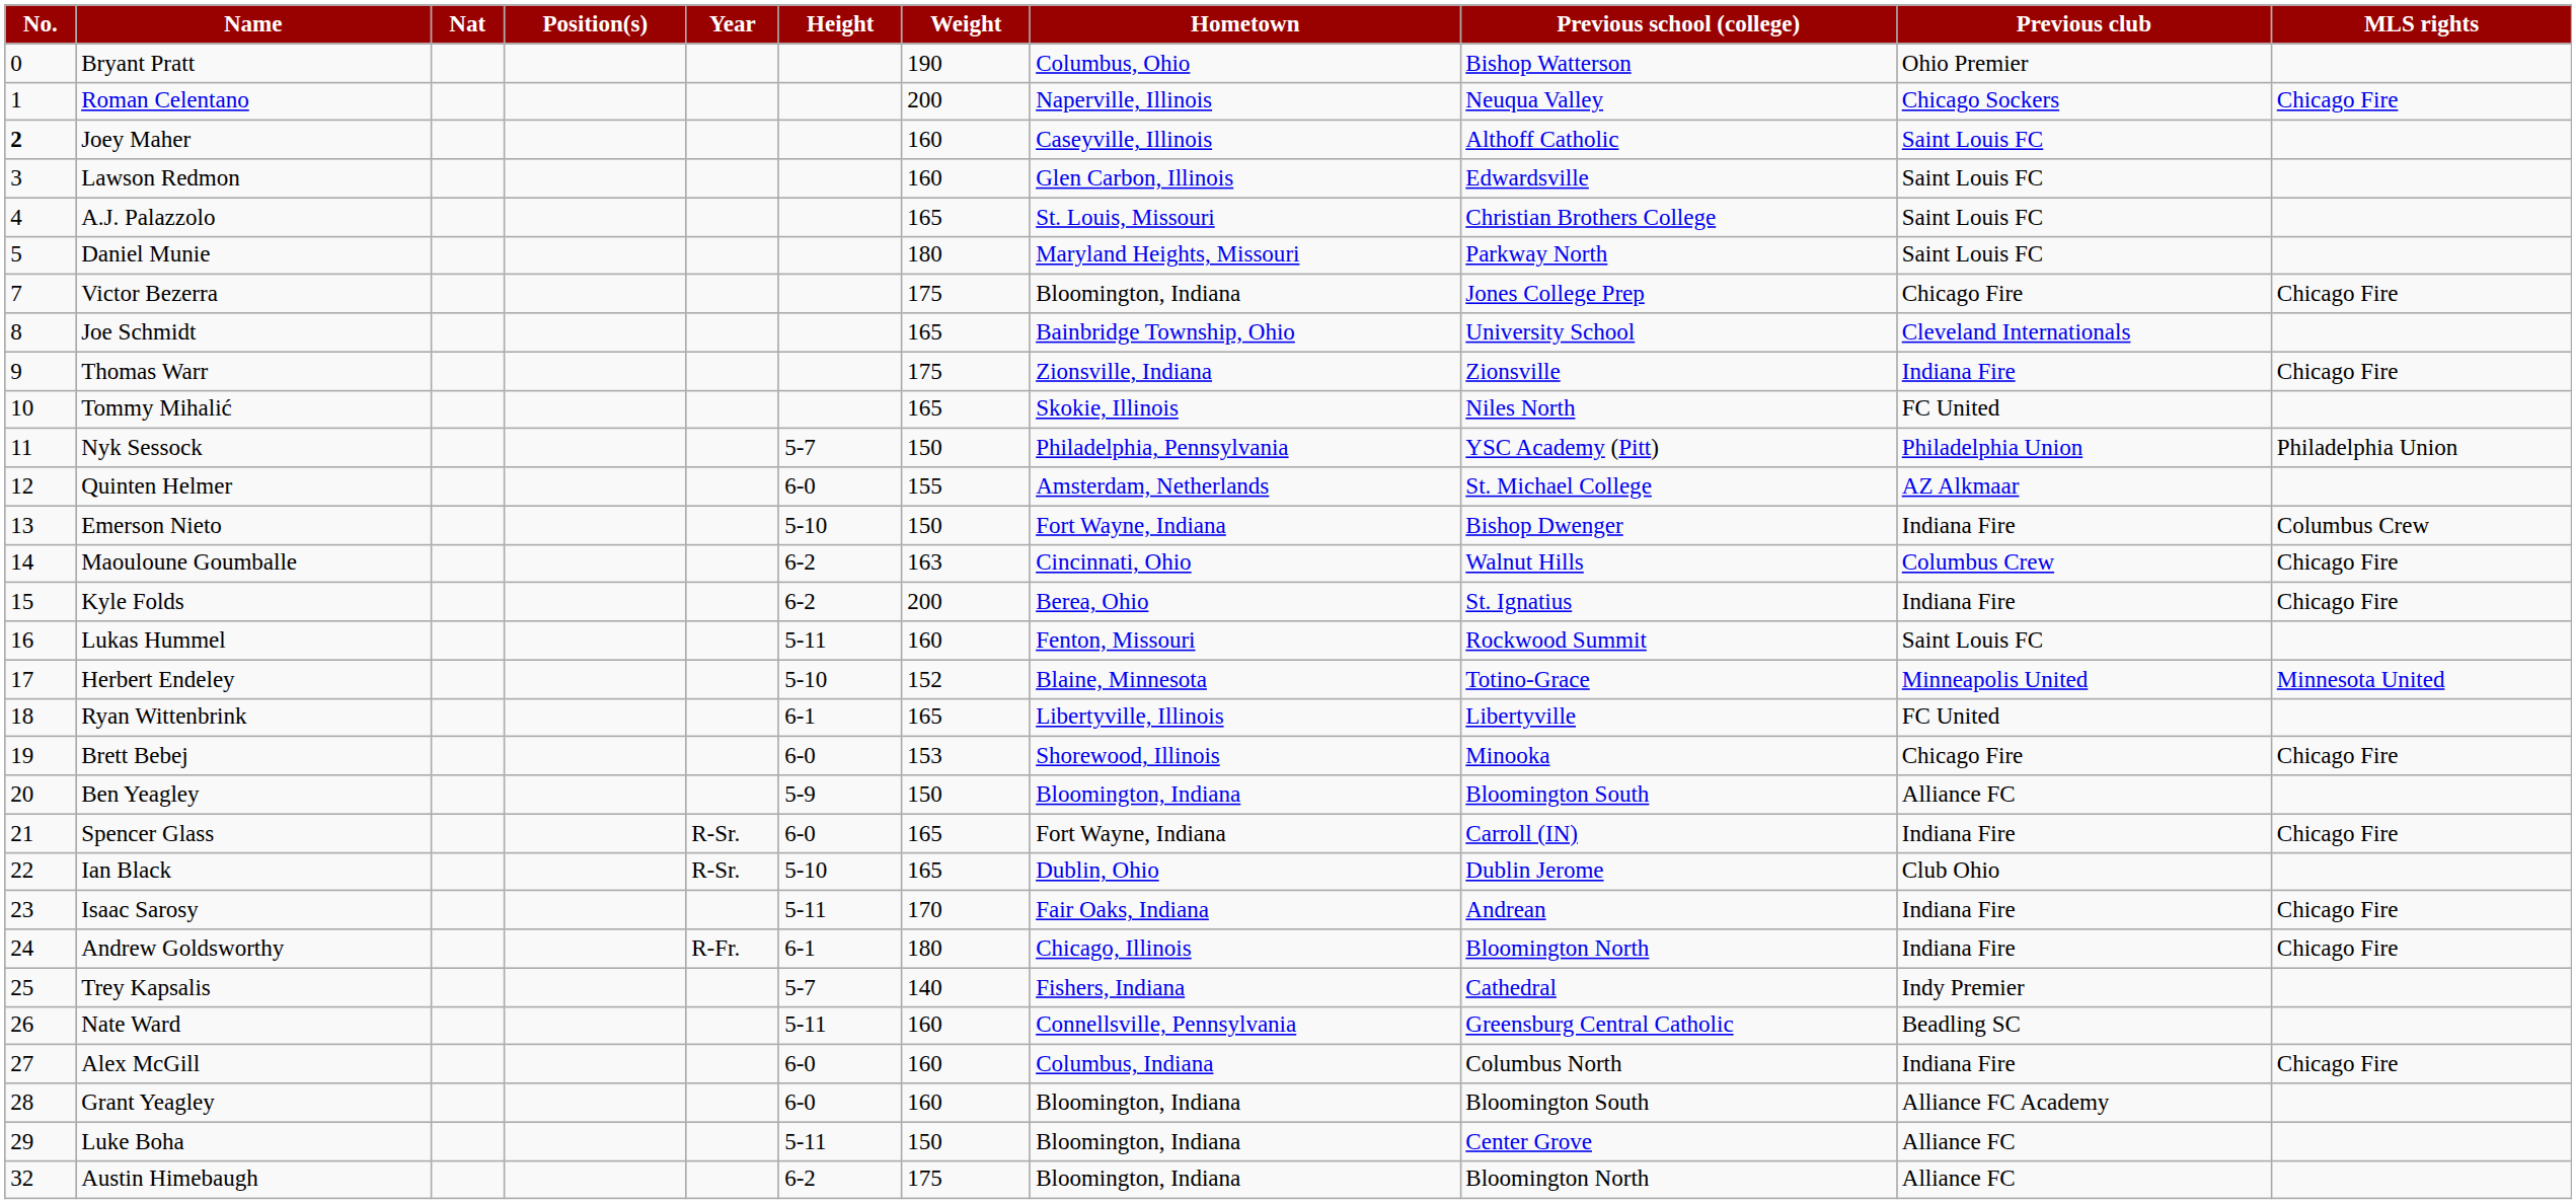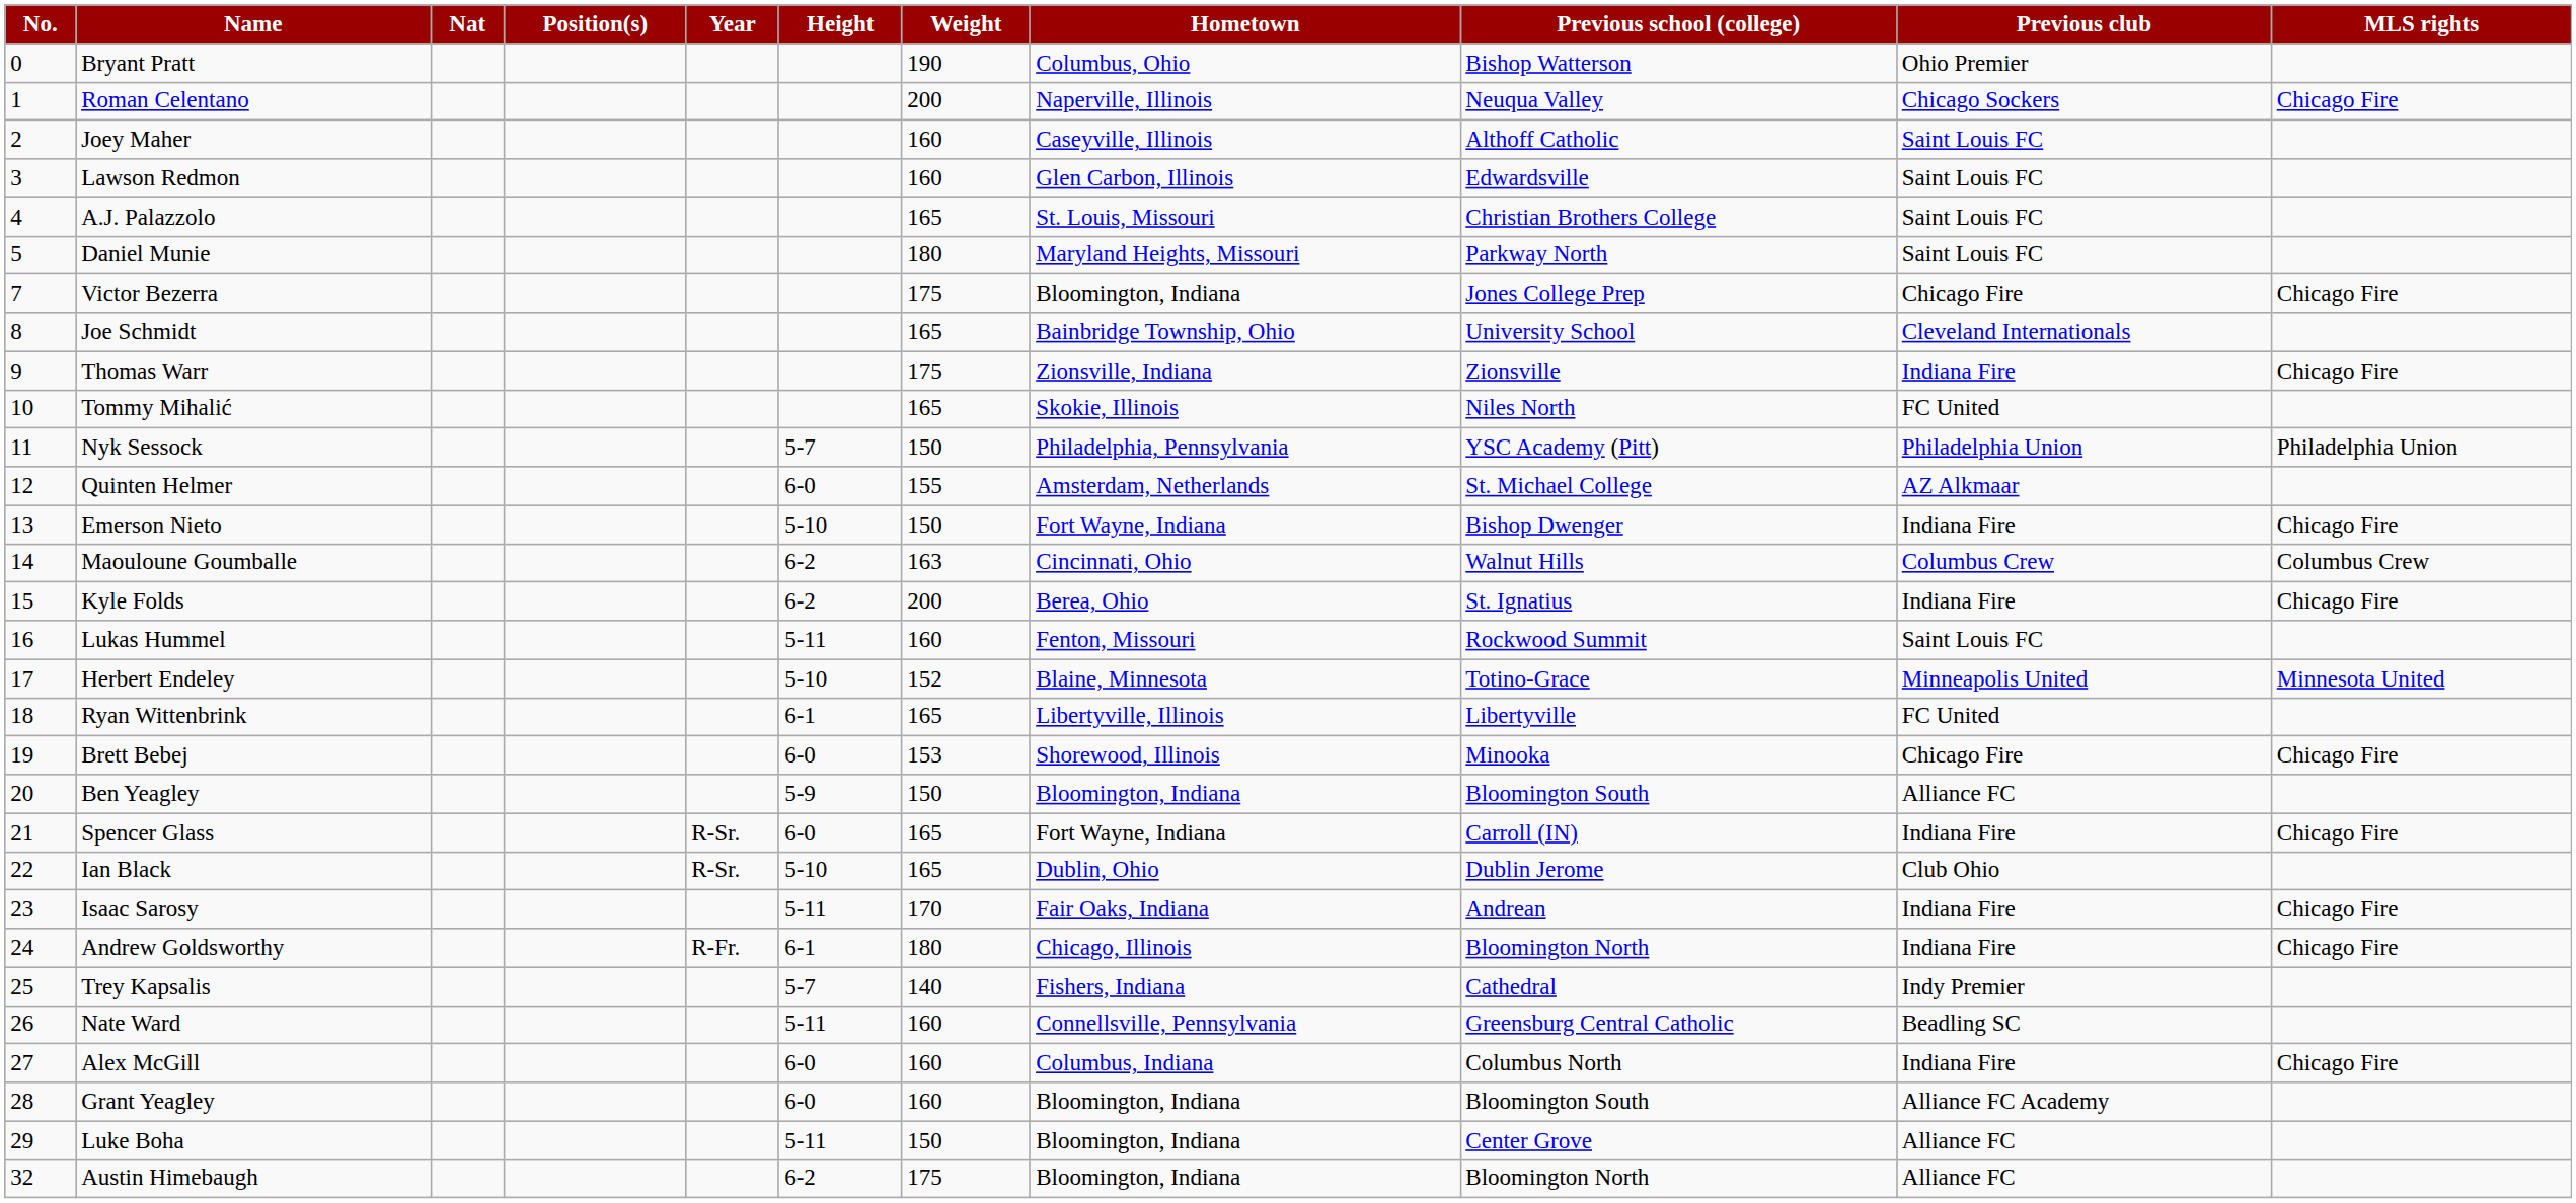Joey Maher | No.: bold -> normal
Emerson Nieto | MLS rights: Columbus Crew -> Chicago Fire
Maouloune Goumballe | MLS rights: Chicago Fire -> Columbus Crew
